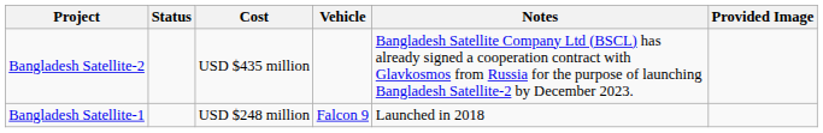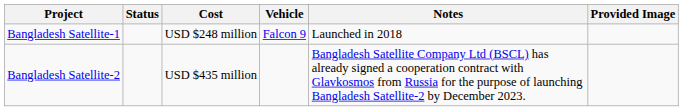rows swapped: Bangladesh Satellite-1 <-> Bangladesh Satellite-2
